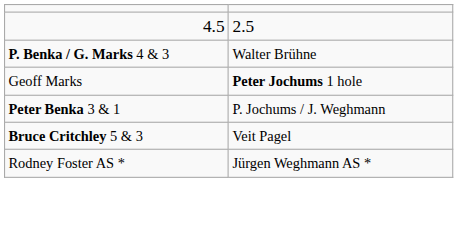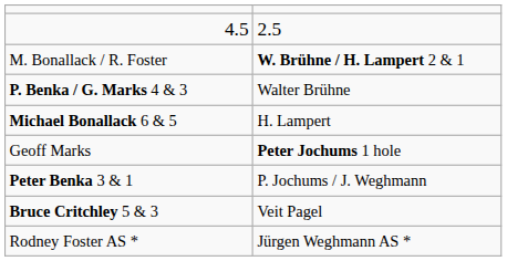+ row: M. Bonallack / R. Foster | W. Brühne / H. Lampert 2 & 1
+ row: Michael Bonallack 6 & 5 | H. Lampert
